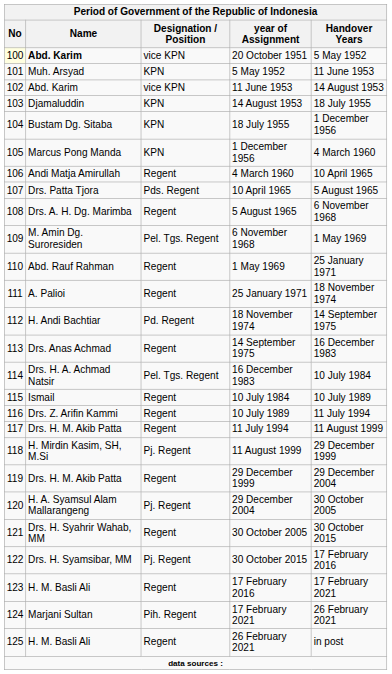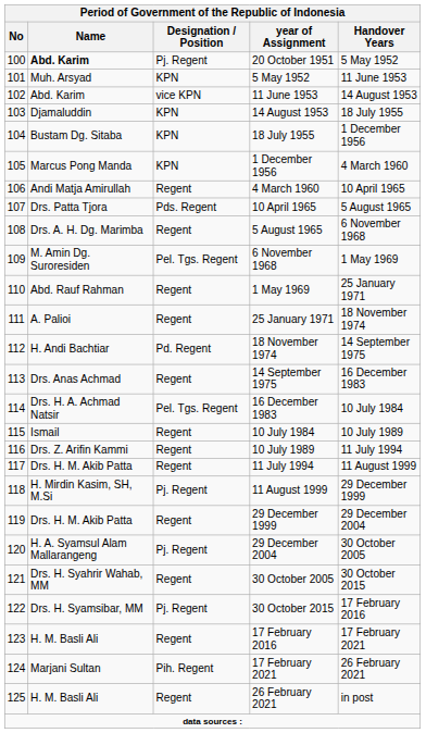20 October 1951 | No: lightyellow background -> no background
20 October 1951 | Designation / Position: vice KPN -> Pj. Regent
